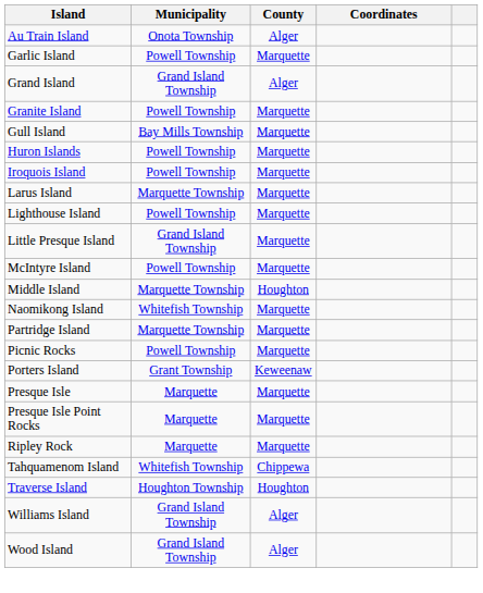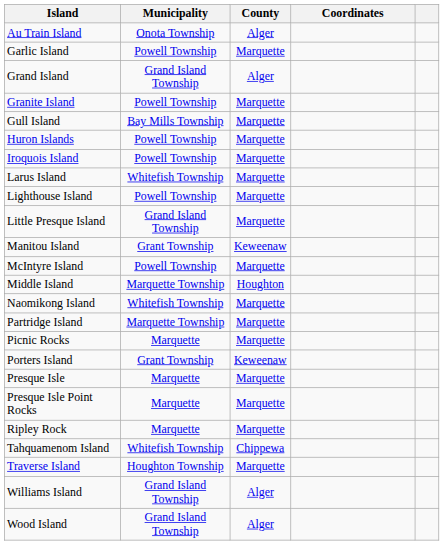Larus Island | Municipality: Marquette Township -> Whitefish Township
+ row: Manitou Island | Grant Township | Keweenaw
Picnic Rocks | Municipality: Powell Township -> Marquette
Traverse Island | County: Houghton -> Marquette
